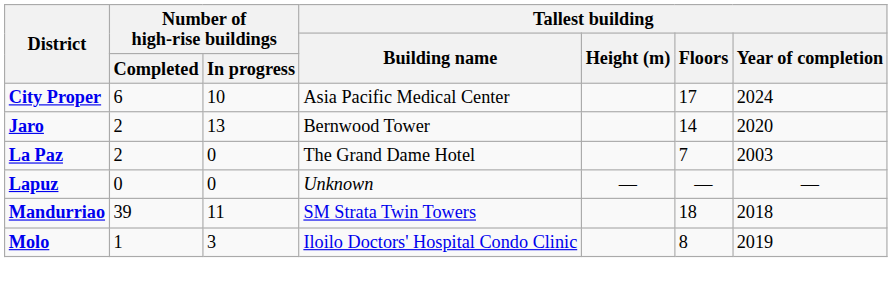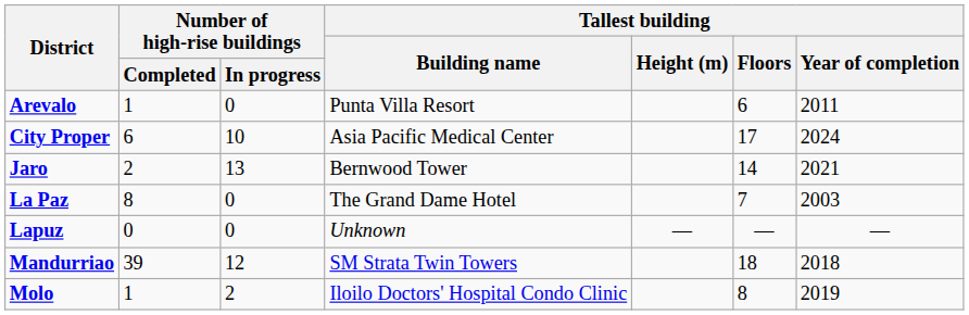+ row: Arevalo | 1 | 0 | Punta Villa Resort | 6 | 2011
Jaro | Tallest building / Year of completion: 2020 -> 2021
La Paz | Number of high-rise buildings / Completed: 2 -> 8
Mandurriao | Number of high-rise buildings / In progress: 11 -> 12
Molo | Number of high-rise buildings / In progress: 3 -> 2
